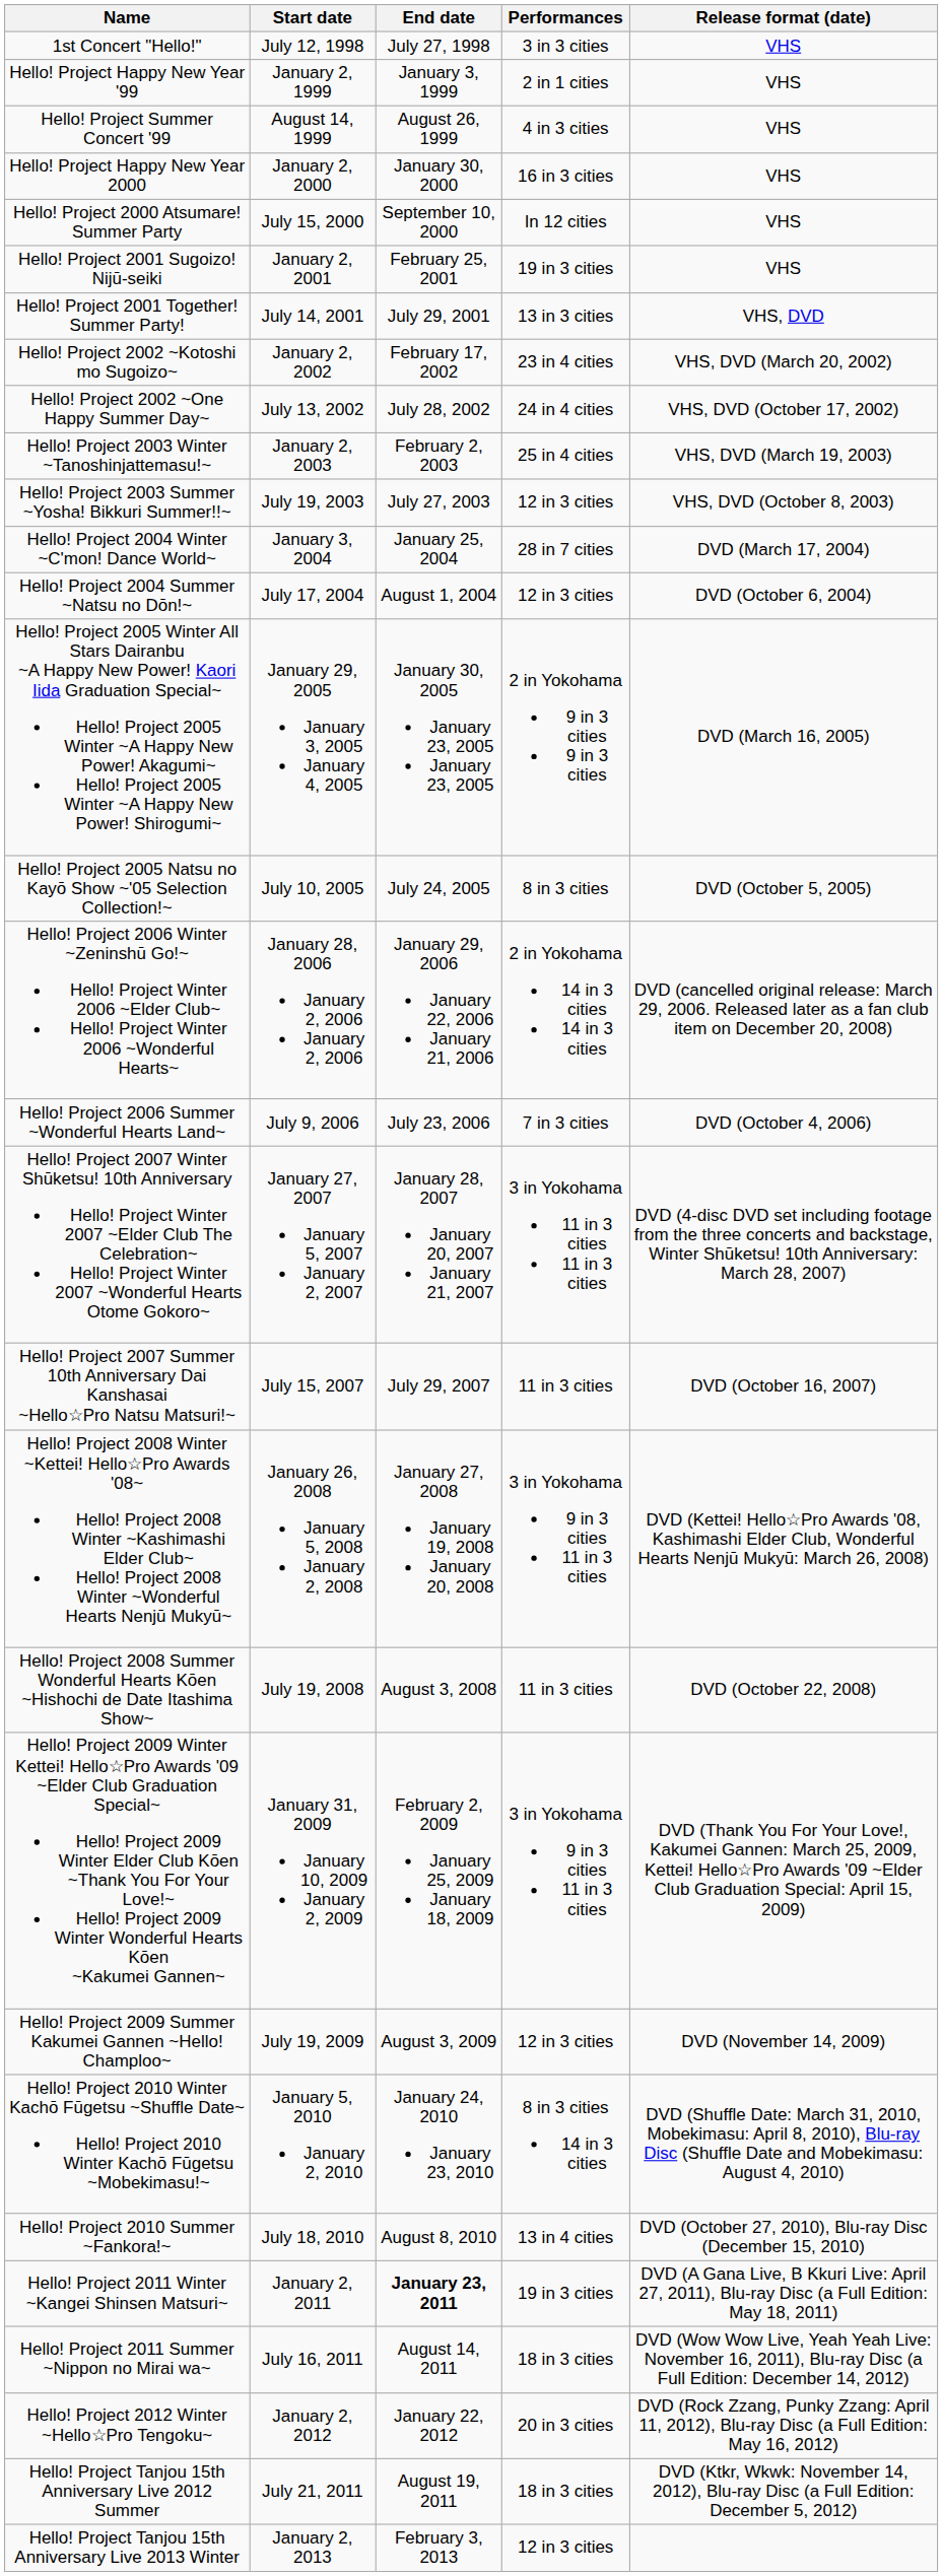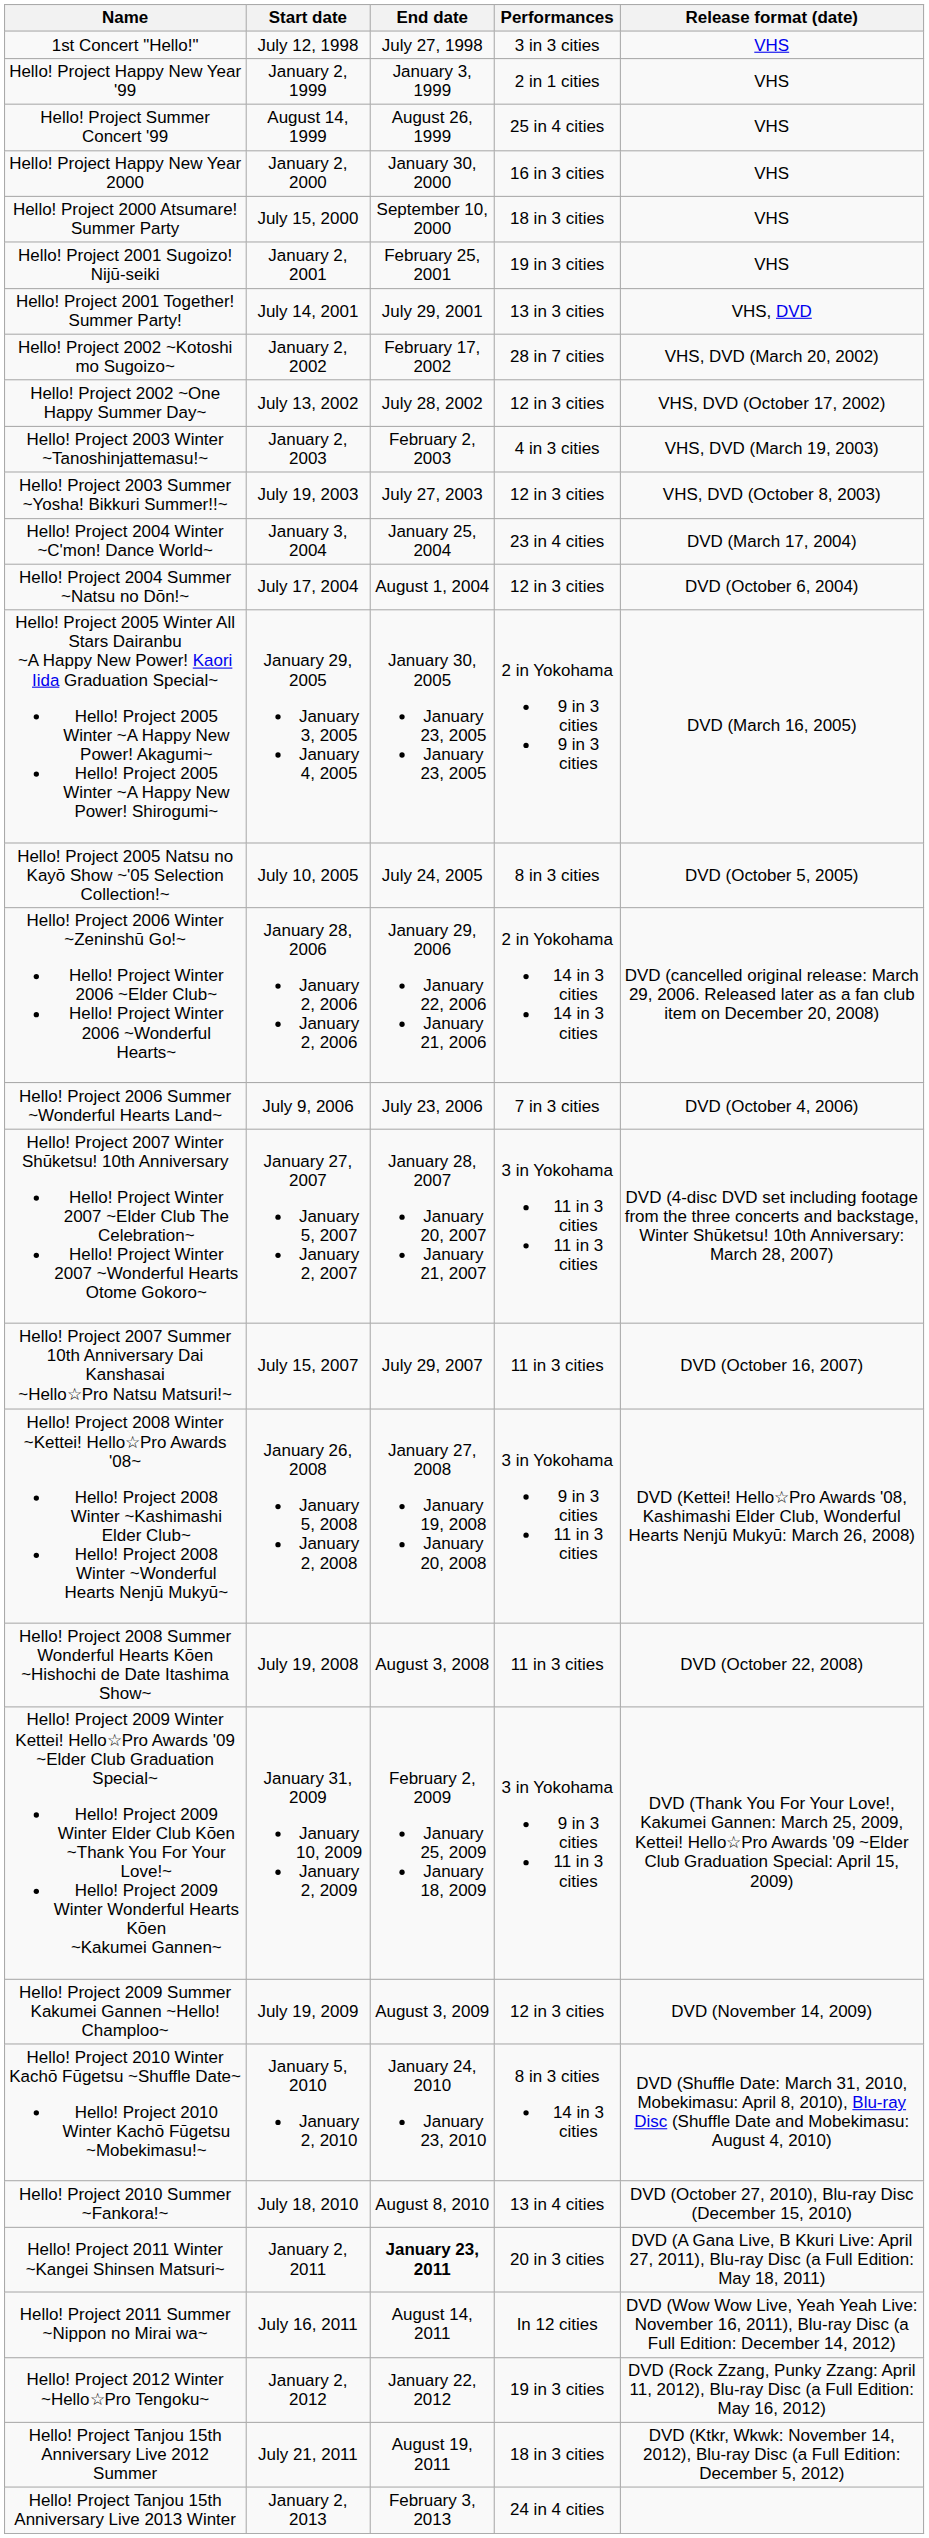Hello! Project Summer Concert '99 | Performances: 4 in 3 cities -> 25 in 4 cities
Hello! Project 2000 Atsumare! Summer Party | Performances: In 12 cities -> 18 in 3 cities
Hello! Project 2002 ~Kotoshi mo Sugoizo~ | Performances: 23 in 4 cities -> 28 in 7 cities
Hello! Project 2002 ~One Happy Summer Day~ | Performances: 24 in 4 cities -> 12 in 3 cities
Hello! Project 2003 Winter ~Tanoshinjattemasu!~ | Performances: 25 in 4 cities -> 4 in 3 cities
Hello! Project 2004 Winter ~C'mon! Dance World~ | Performances: 28 in 7 cities -> 23 in 4 cities
Hello! Project 2011 Winter ~Kangei Shinsen Matsuri~ | Performances: 19 in 3 cities -> 20 in 3 cities
Hello! Project 2011 Summer ~Nippon no Mirai wa~ | Performances: 18 in 3 cities -> In 12 cities
Hello! Project 2012 Winter ~Hello☆Pro Tengoku~ | Performances: 20 in 3 cities -> 19 in 3 cities
Hello! Project Tanjou 15th Anniversary Live 2013 Winter | Performances: 12 in 3 cities -> 24 in 4 cities
